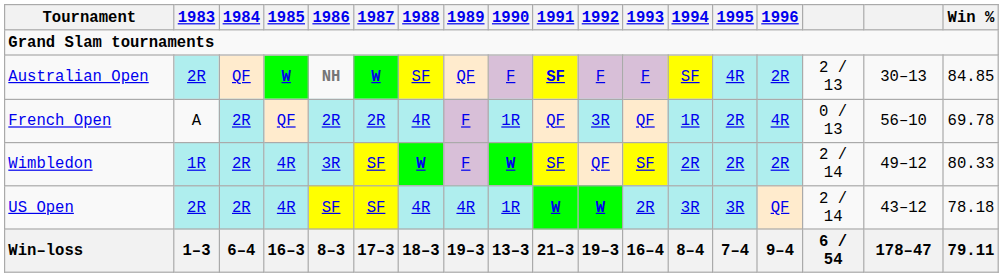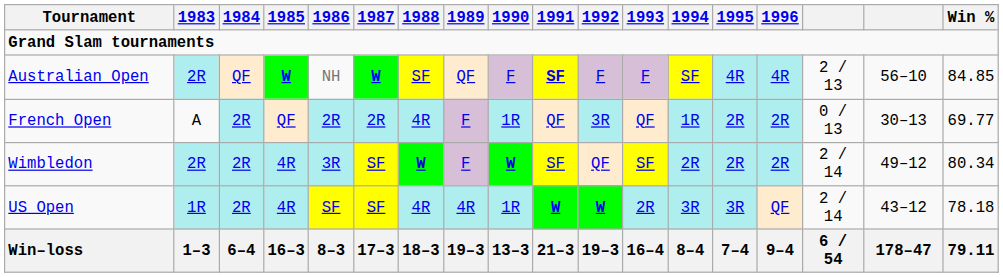Australian Open | 1986: bold -> normal
Australian Open | 1996: 2R -> 4R
Australian Open | column 17: 30–13 -> 56–10
French Open | 1996: 4R -> 2R
French Open | column 17: 56–10 -> 30–13
French Open | Win %: 69.78 -> 69.77
Wimbledon | 1983: 1R -> 2R
Wimbledon | Win %: 80.33 -> 80.34
US Open | 1983: 2R -> 1R
